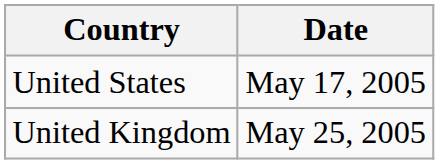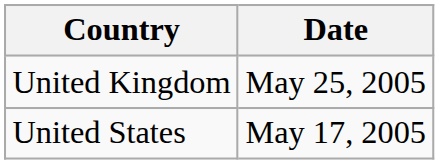rows swapped: United States <-> United Kingdom
